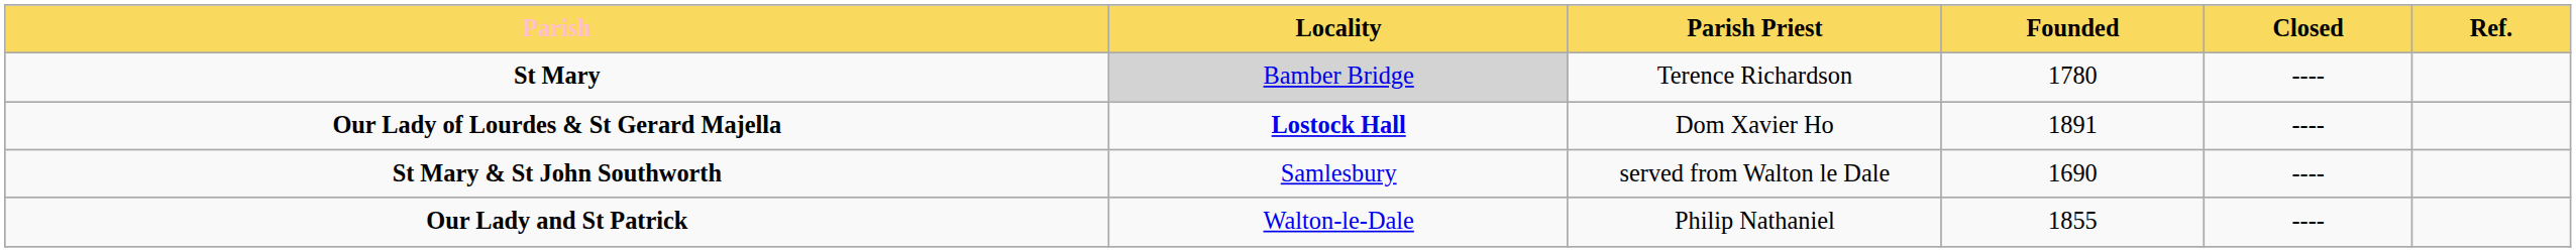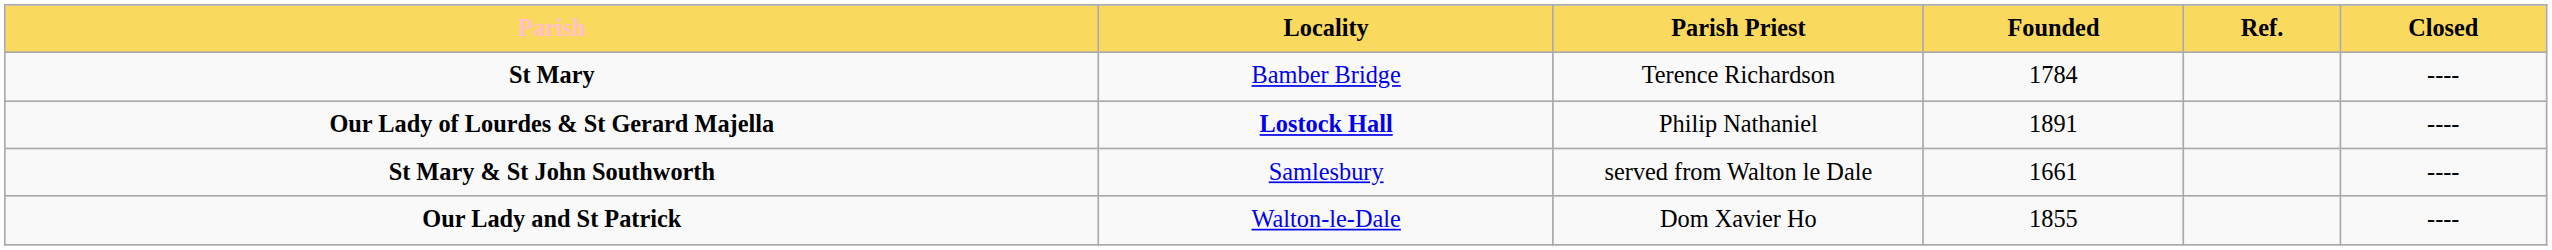columns swapped: Closed <-> Ref.
St Mary | Locality: lightgrey background -> no background
St Mary | Founded: 1780 -> 1784
Our Lady of Lourdes & St Gerard Majella | Parish Priest: Dom Xavier Ho -> Philip Nathaniel
St Mary & St John Southworth | Founded: 1690 -> 1661
Our Lady and St Patrick | Parish Priest: Philip Nathaniel -> Dom Xavier Ho
